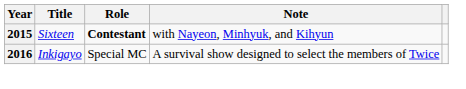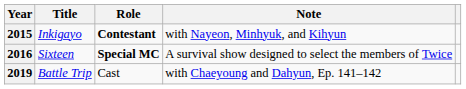2015 | Title: Sixteen -> Inkigayo
2016 | Title: Inkigayo -> Sixteen
2016 | Role: normal -> bold
+ row: 2019 | Battle Trip | Cast | with Chaeyoung and Dahyun, Ep. 141–142
